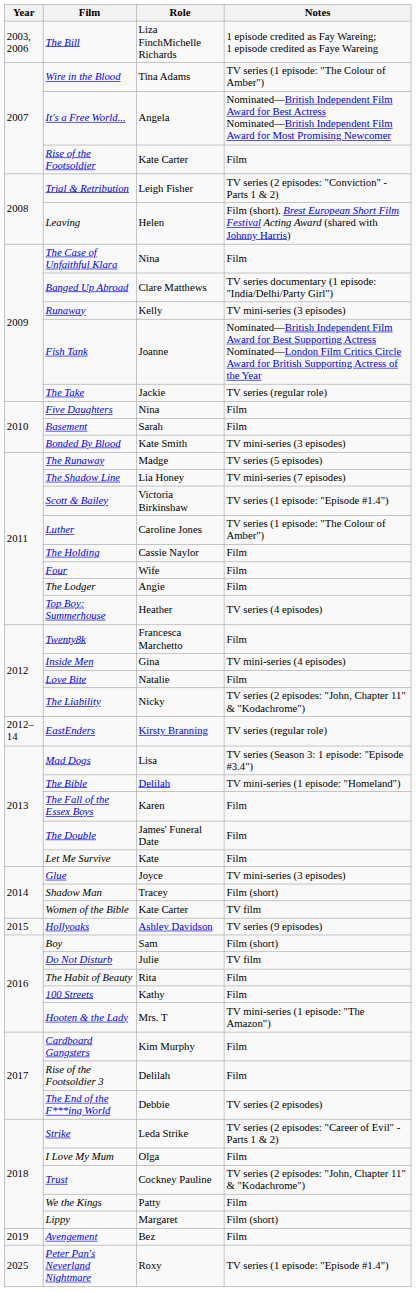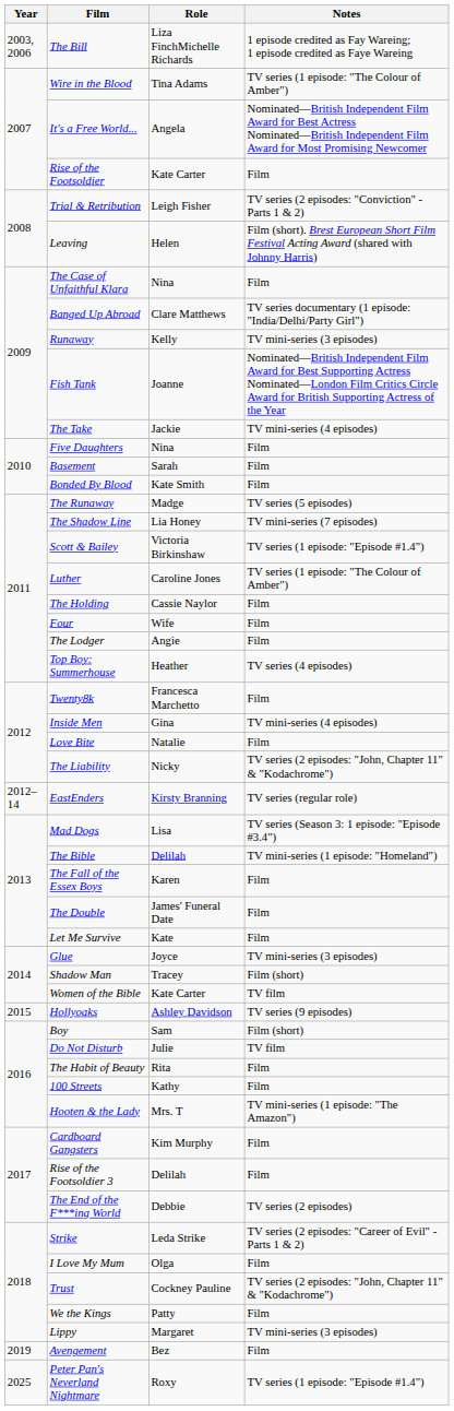The Take | Notes: TV series (regular role) -> TV mini-series (4 episodes)
Bonded By Blood | Notes: TV mini-series (3 episodes) -> Film
Lippy | Notes: Film (short) -> TV mini-series (3 episodes)
